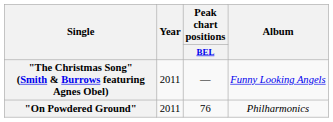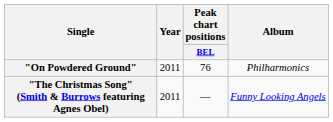rows swapped: "On Powdered Ground" <-> "The Christmas Song" (Smith & Burrows featuring Agnes Obel)
